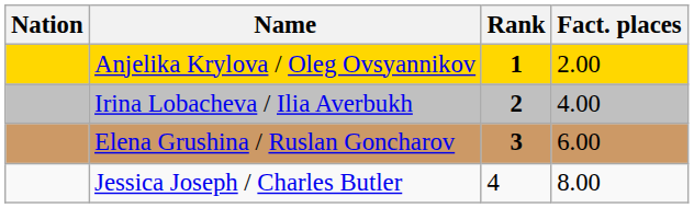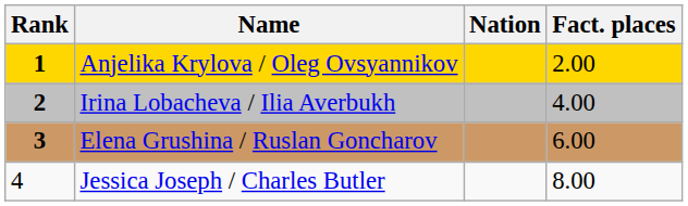columns swapped: Rank <-> Nation
